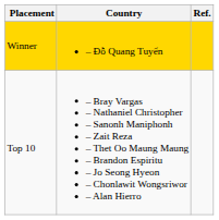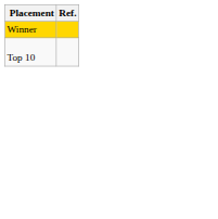- column: Country | – Đỗ Quang Tuyển | – Bray Vargas – Nathaniel Christopher – Sanonh Maniphonh – Zait Reza – Thet Oo Maung Maung – Brandon Espiritu – Jo Seong Hyeon – Chonlawit Wongsriwor – Alan Hierro
